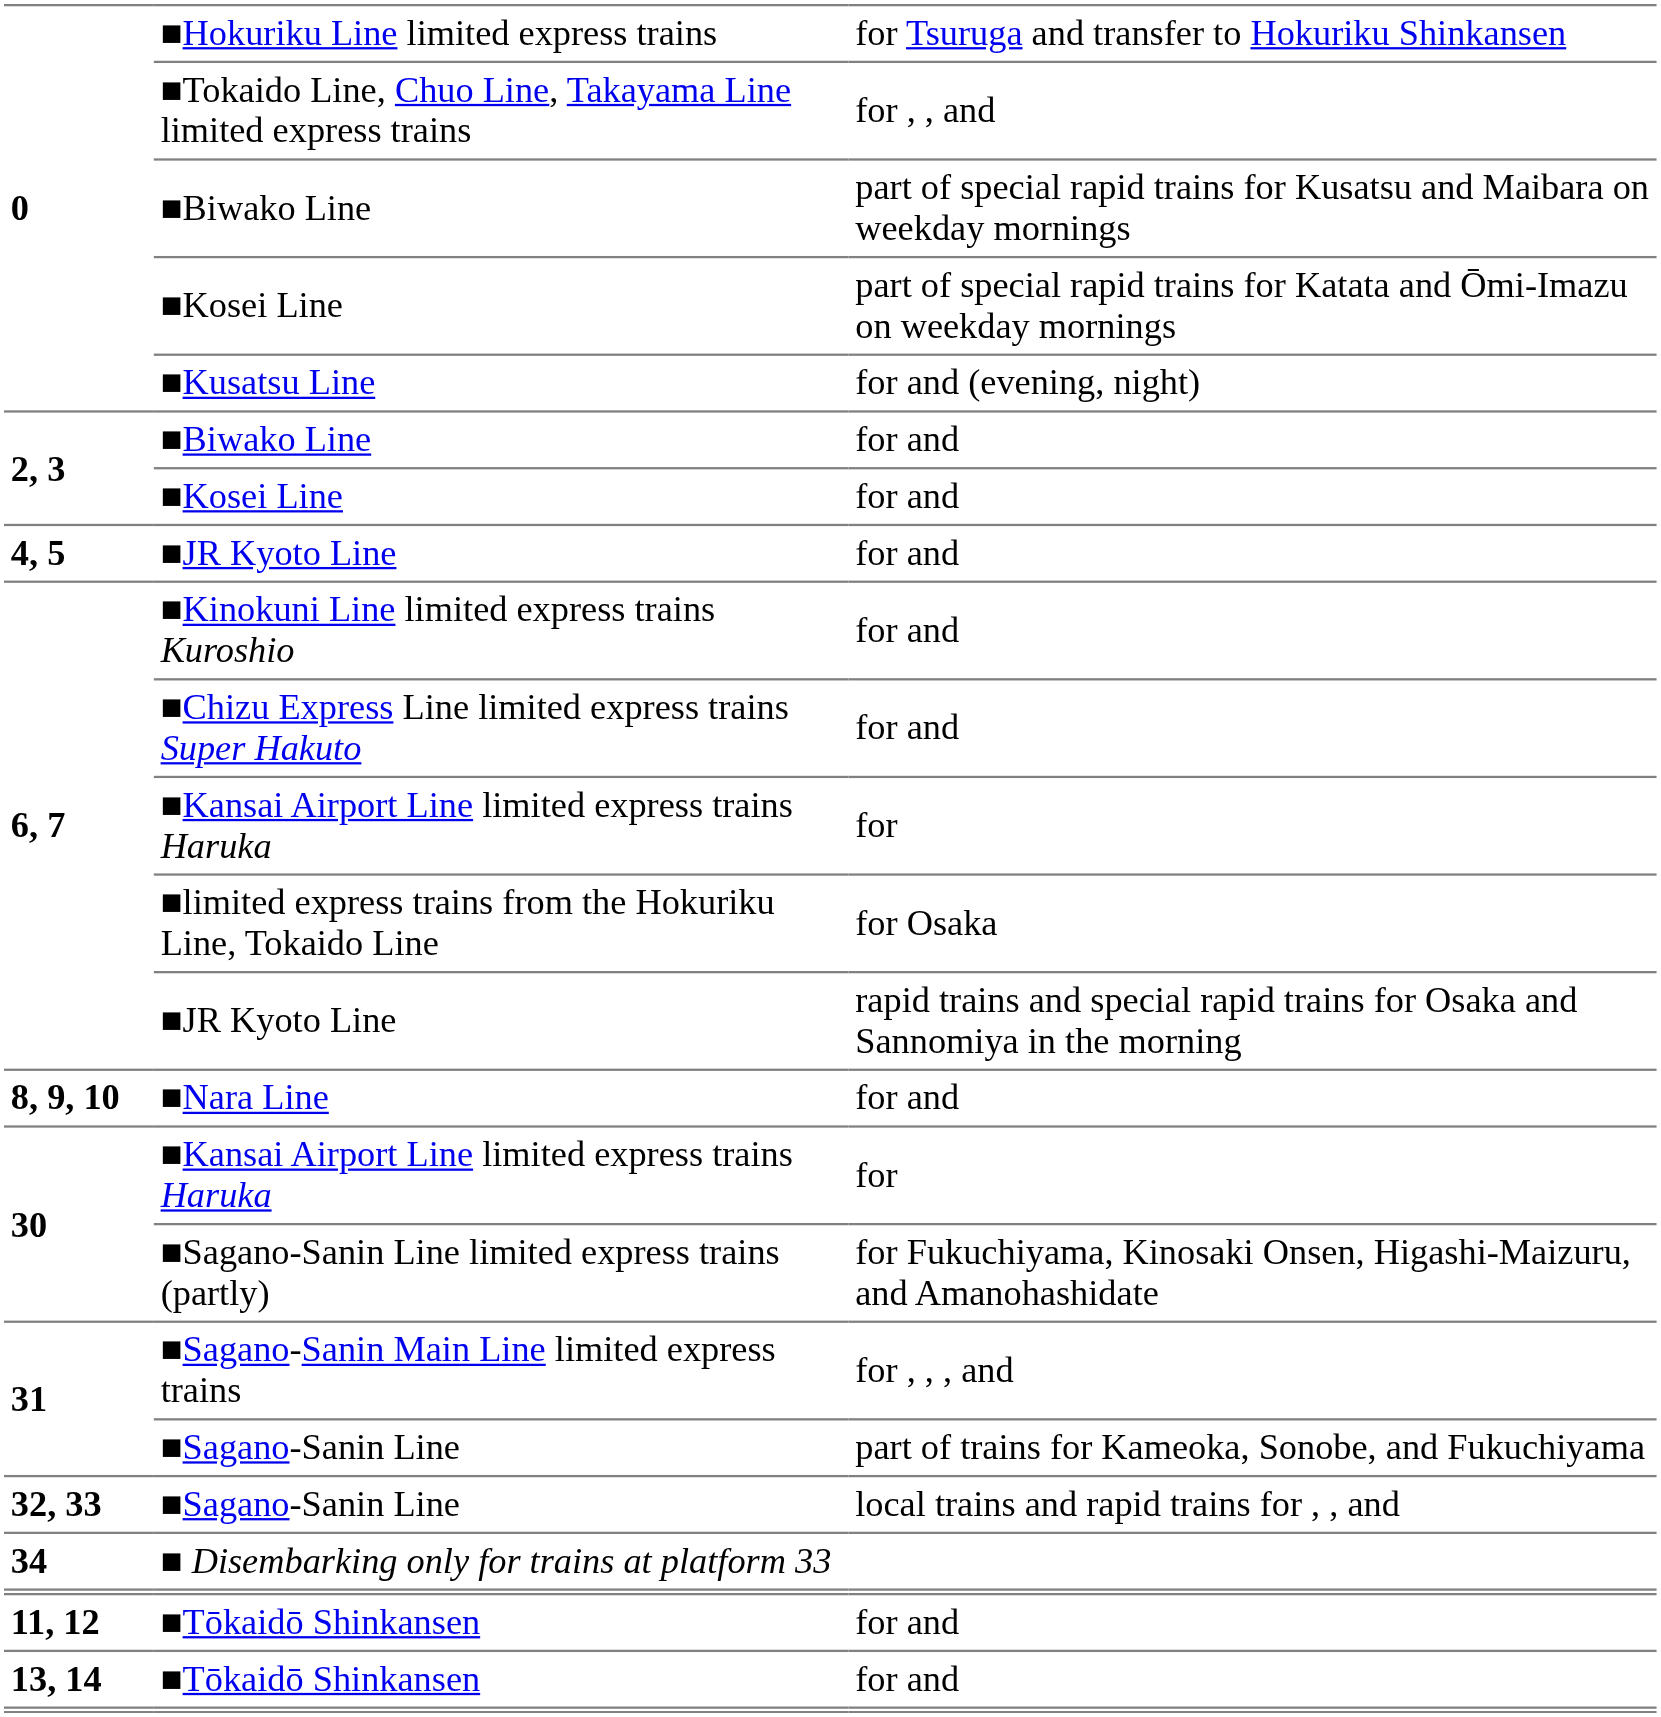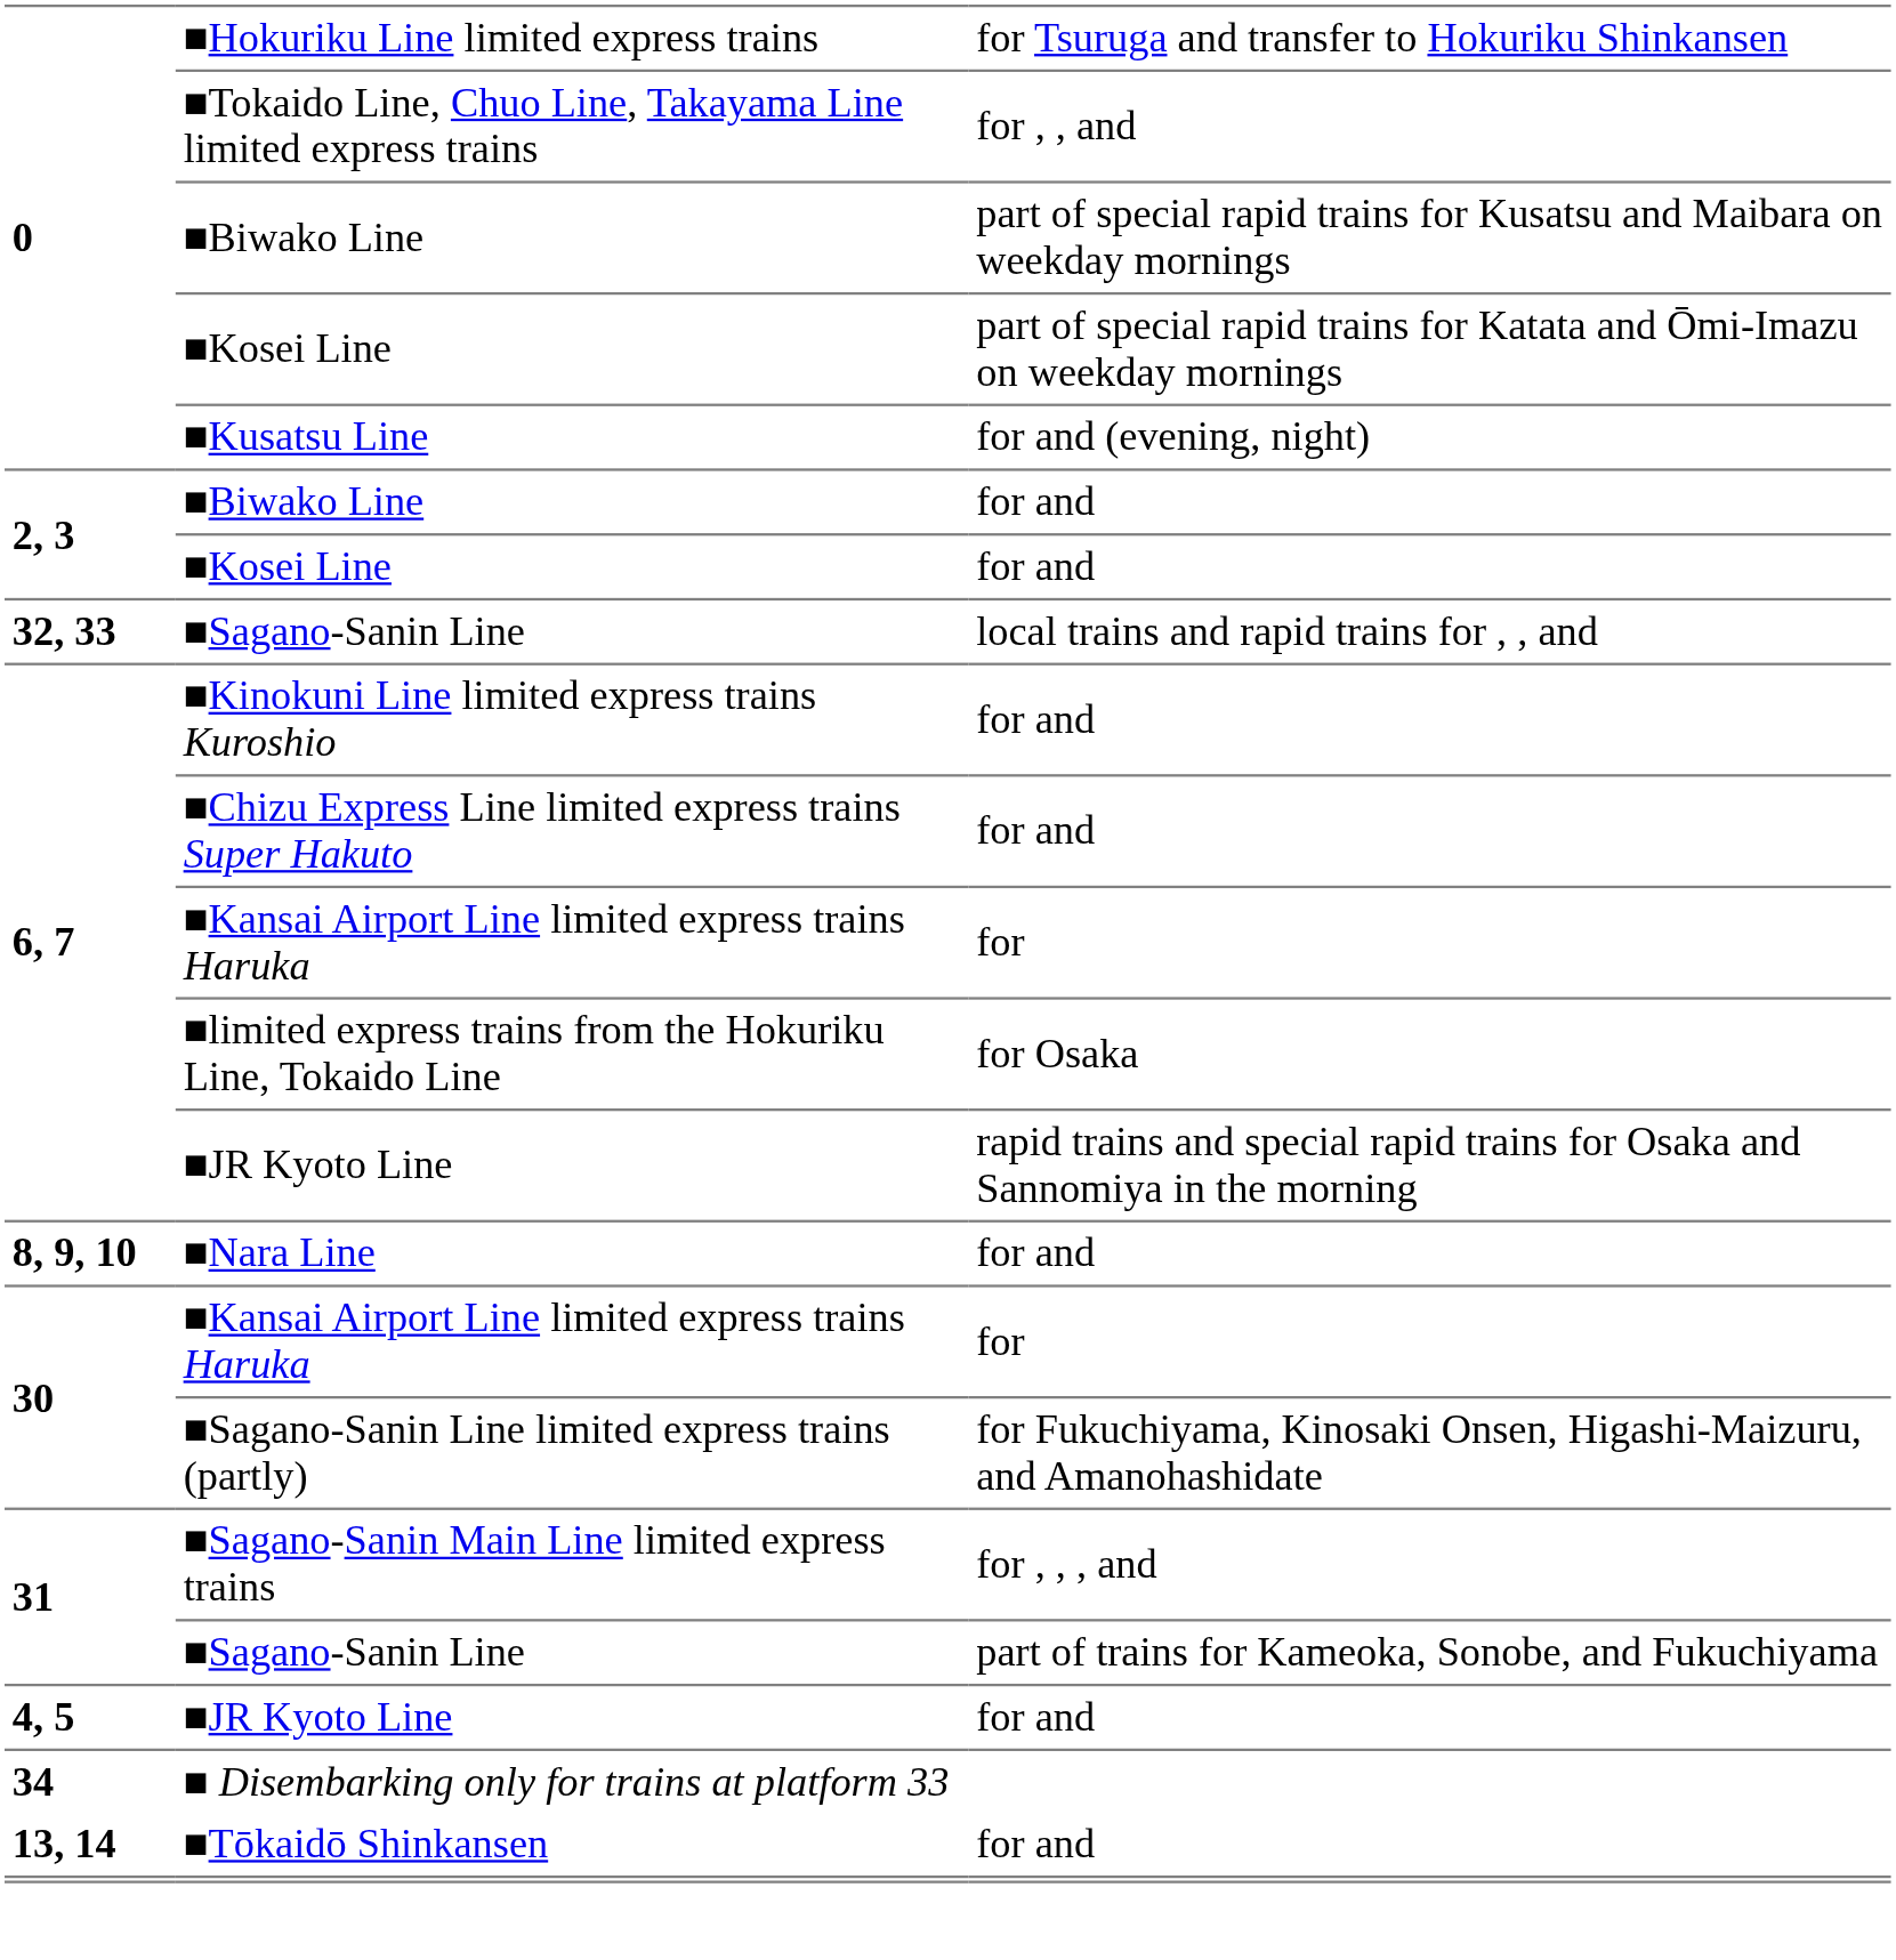rows swapped: 4, 5 / ■JR Kyoto Line <-> 32, 33 / ■Sagano-Sanin Line
- row: 11, 12 | ■Tōkaidō Shinkansen | for and
